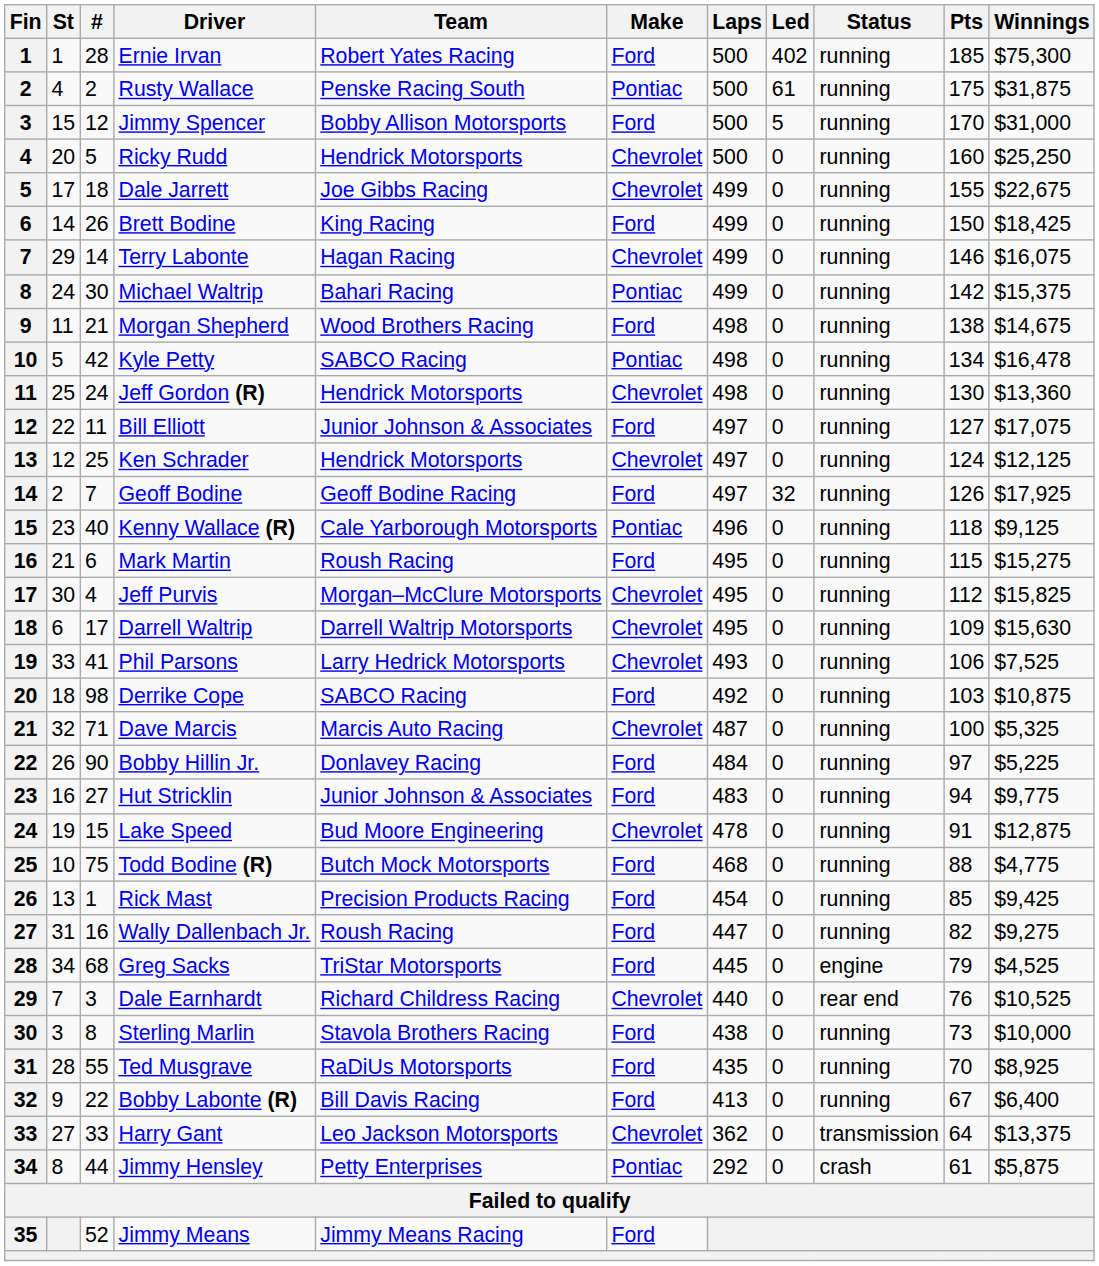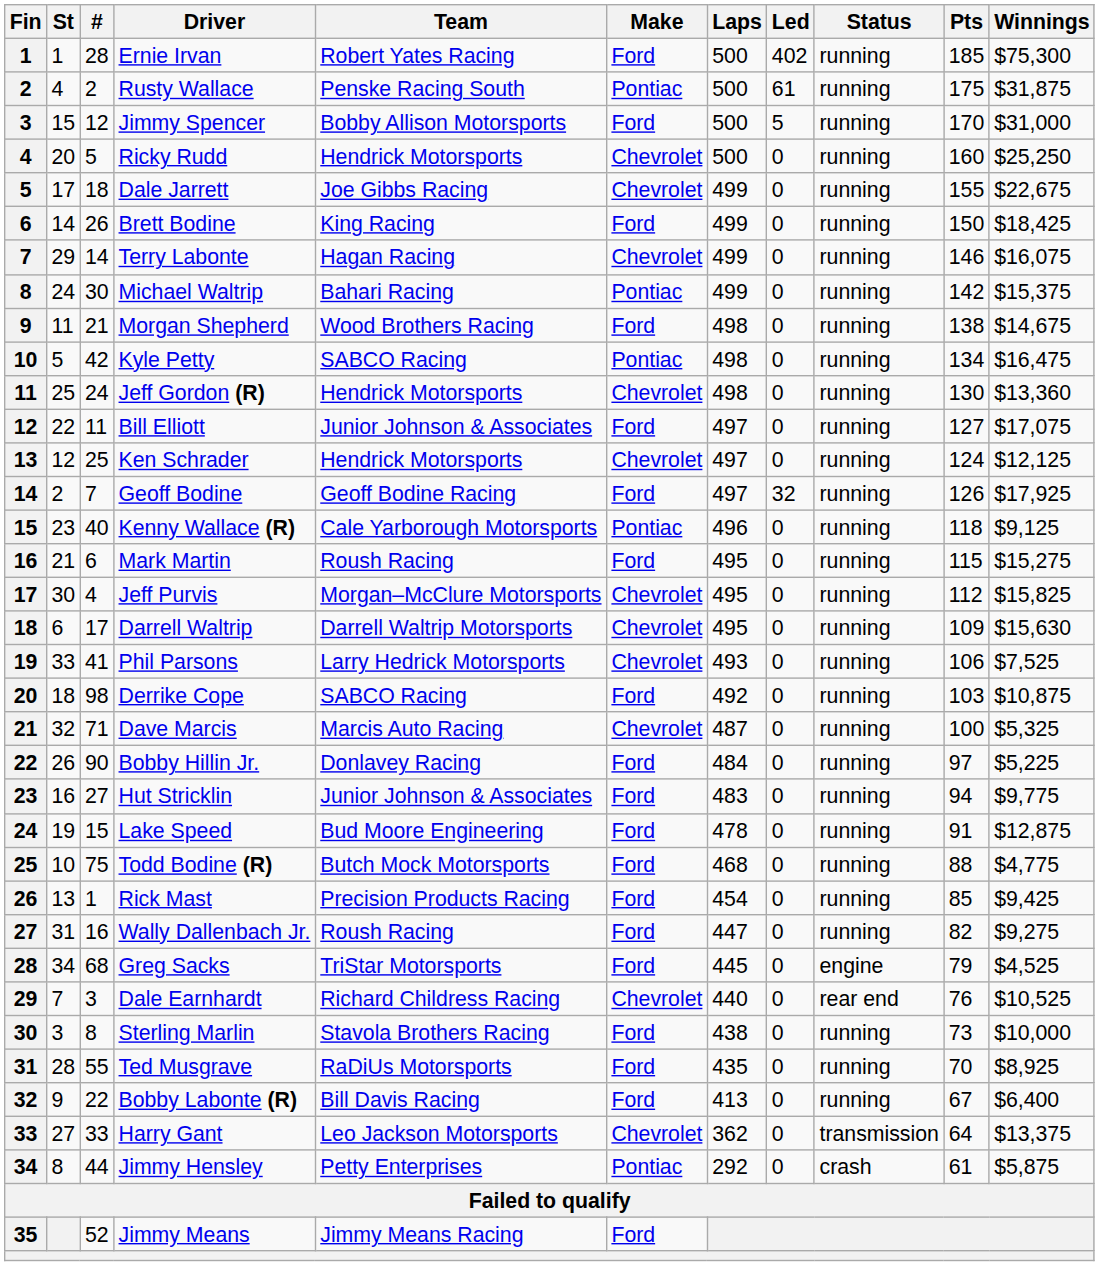Kyle Petty | Winnings: $16,478 -> $16,475
Lake Speed | Make: Chevrolet -> Ford
